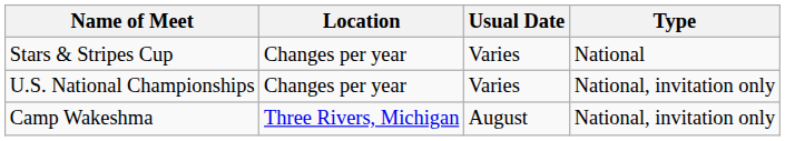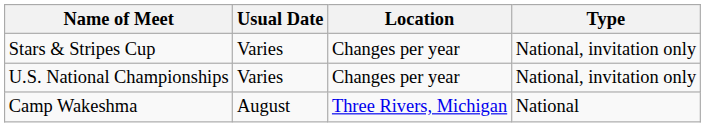columns swapped: Usual Date <-> Location
Stars & Stripes Cup | Type: National -> National, invitation only
Camp Wakeshma | Type: National, invitation only -> National
